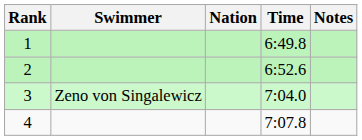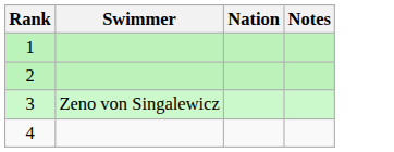- column: Time | 6:49.8 | 6:52.6 | 7:04.0 | 7:07.8
